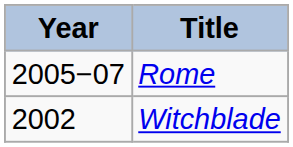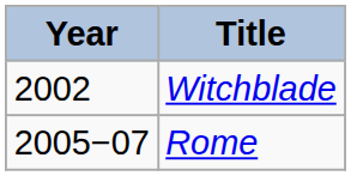rows swapped: Witchblade <-> Rome
